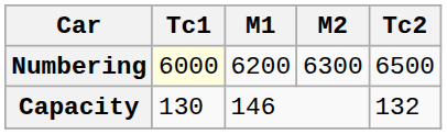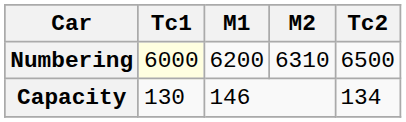Numbering | M2: 6300 -> 6310
Capacity | Tc2: 132 -> 134
